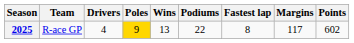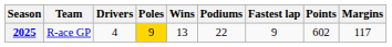columns swapped: Points <-> Margins
2025 | Fastest lap: 8 -> 9
